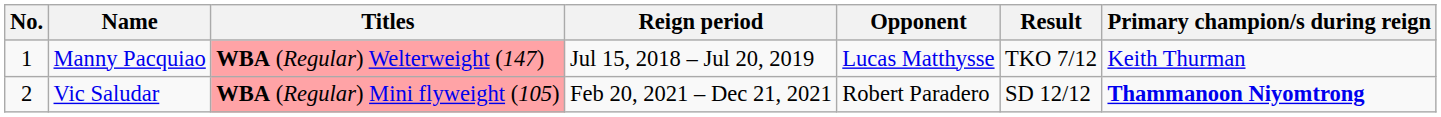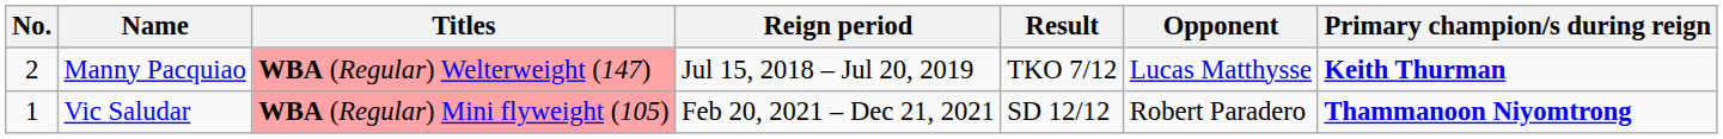columns swapped: Opponent <-> Result
Manny Pacquiao | No.: 1 -> 2
Manny Pacquiao | Primary champion/s during reign: normal -> bold
Vic Saludar | No.: 2 -> 1
